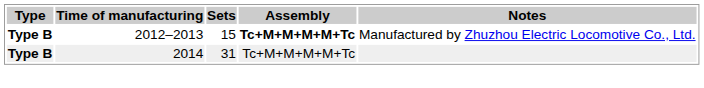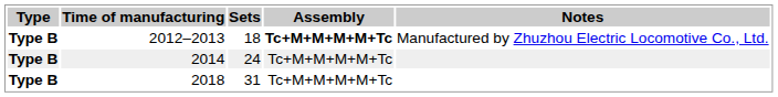2012–2013 | Sets: 15 -> 18
2014 | Sets: 31 -> 24
+ row: Type B | 2018 | 31 | Tc+M+M+M+M+Tc
